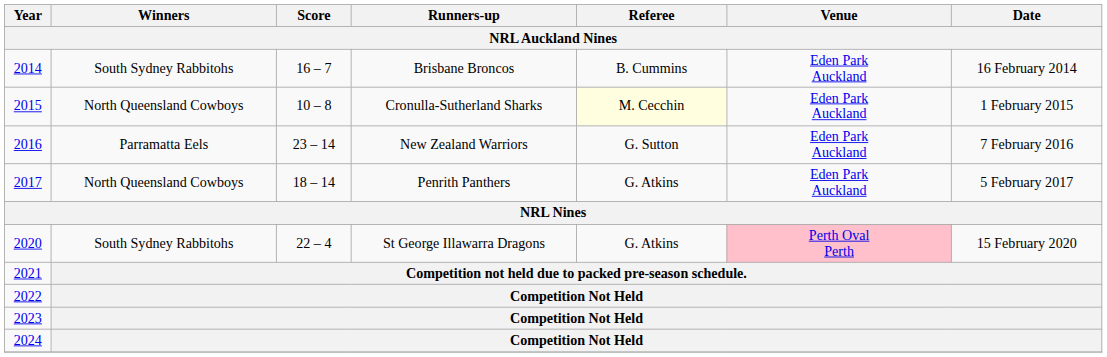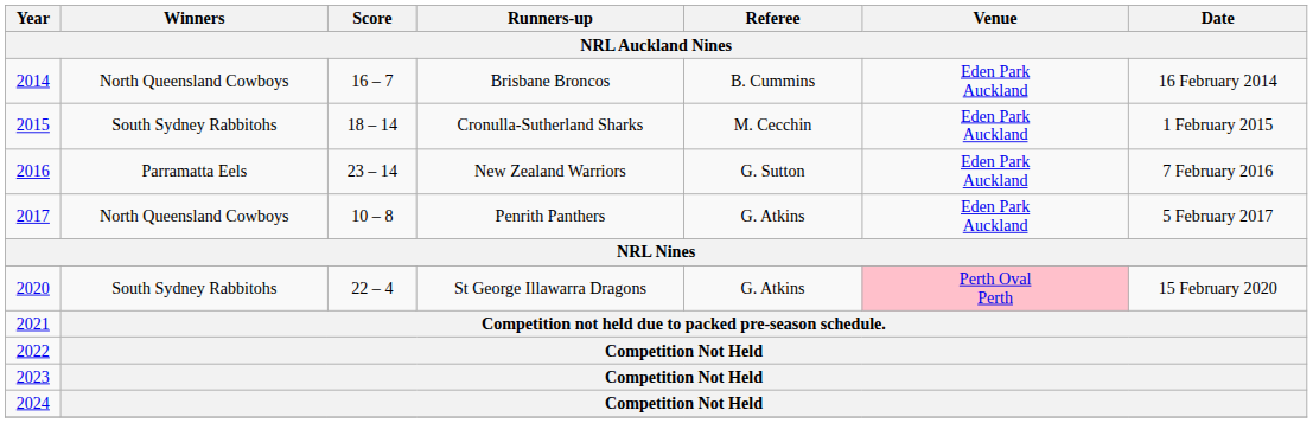2014 | Winners: South Sydney Rabbitohs -> North Queensland Cowboys
2015 | Winners: North Queensland Cowboys -> South Sydney Rabbitohs
2015 | Score: 10 – 8 -> 18 – 14
2015 | Referee: lightyellow background -> no background
2017 | Score: 18 – 14 -> 10 – 8
